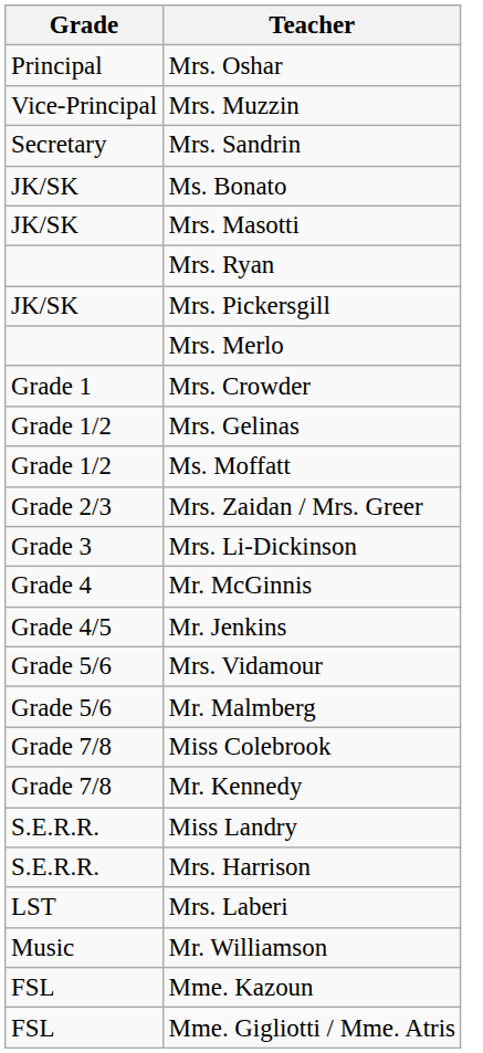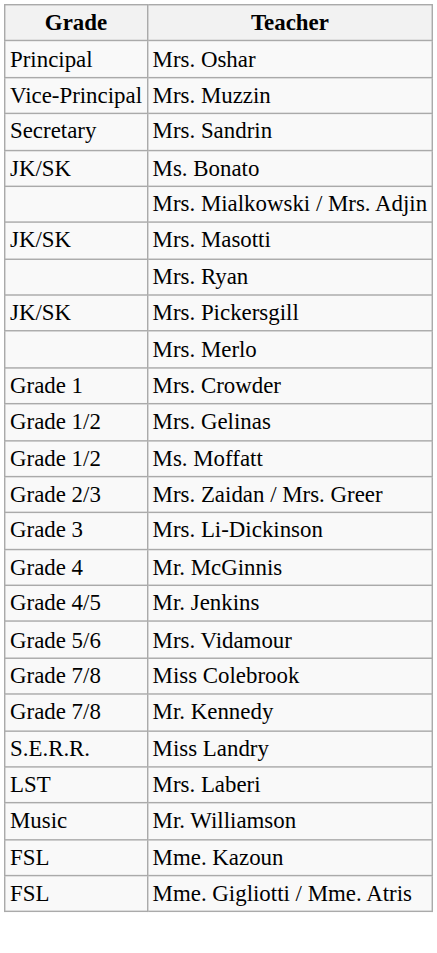+ row: Mrs. Mialkowski / Mrs. Adjin
- row: Grade 5/6 | Mr. Malmberg
- row: S.E.R.R. | Mrs. Harrison
